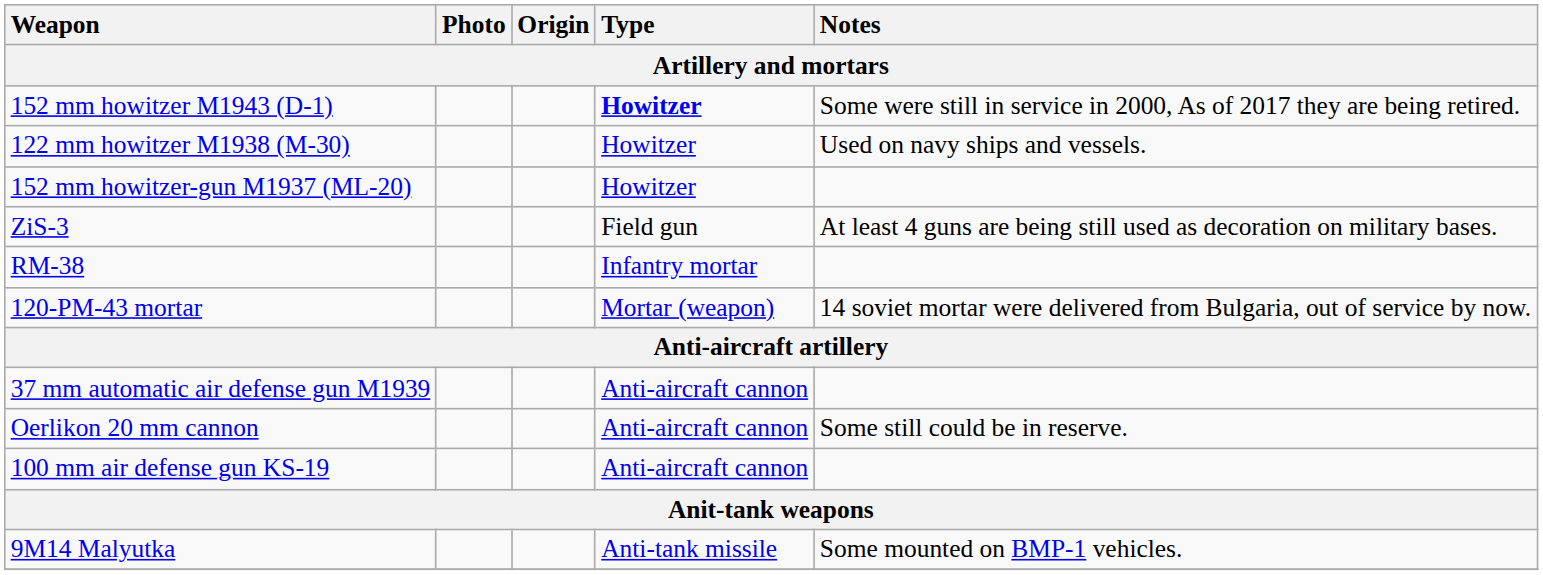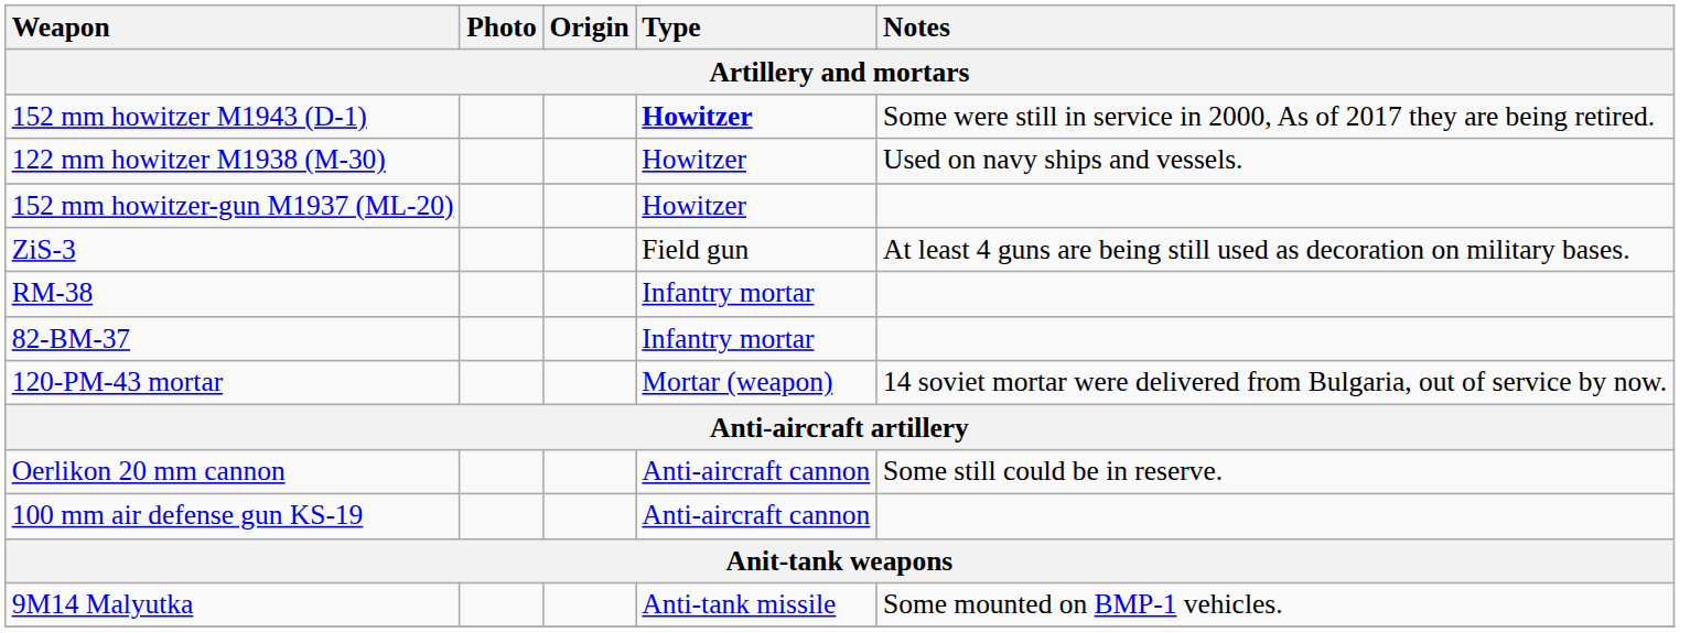+ row: 82-BM-37 | Infantry mortar
- row: 37 mm automatic air defense gun M1939 | Anti-aircraft cannon
